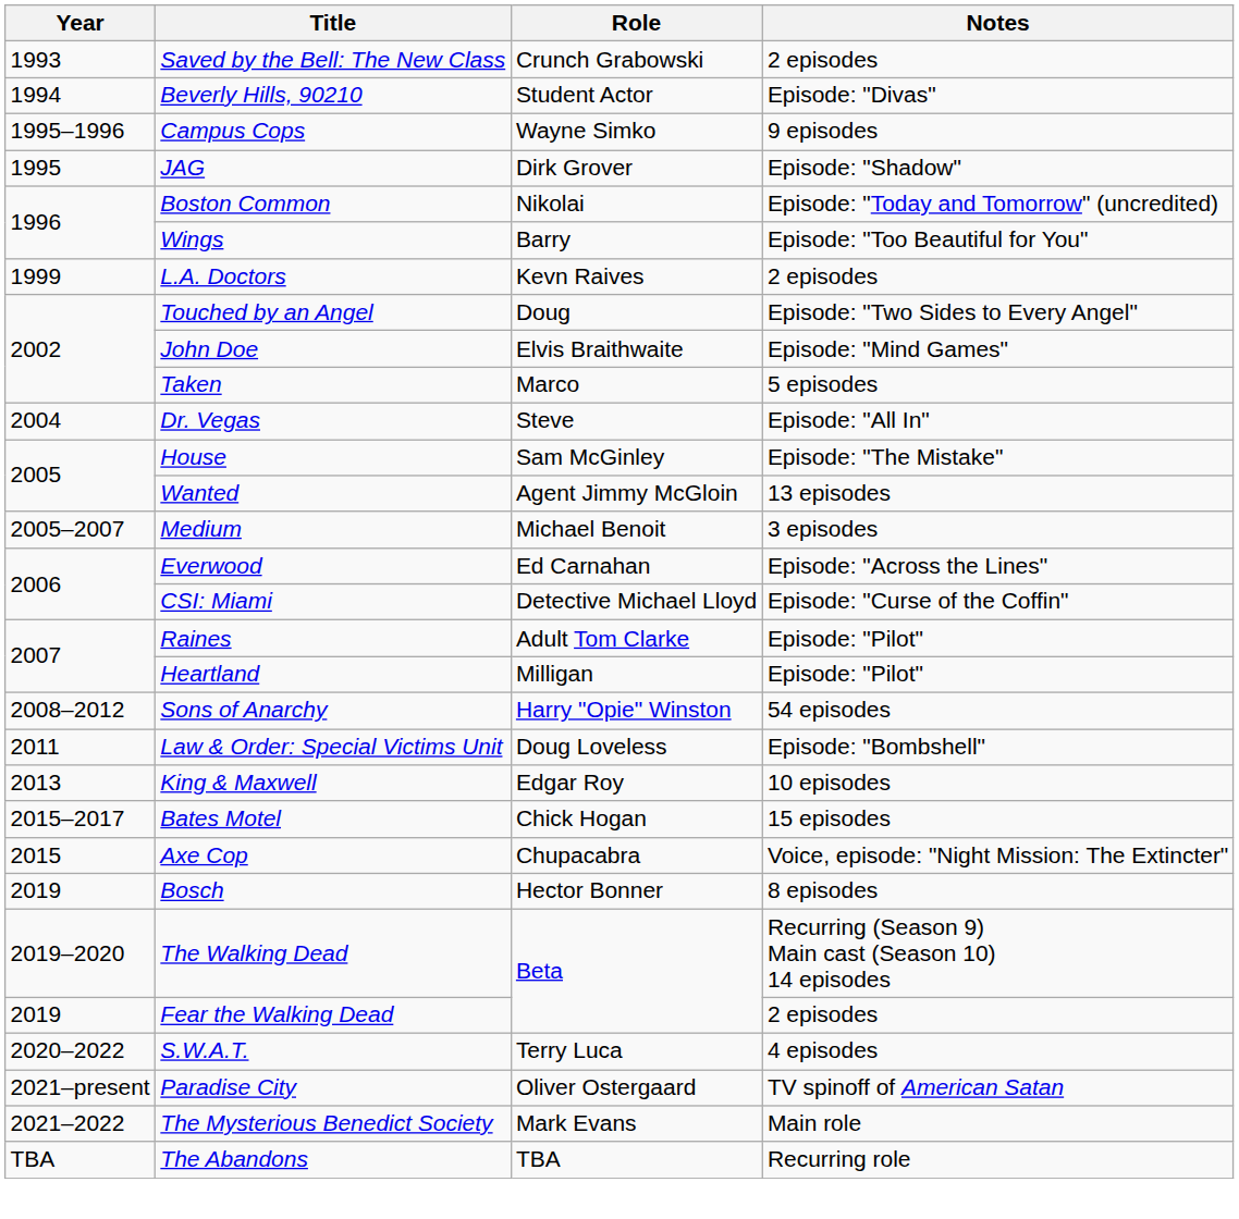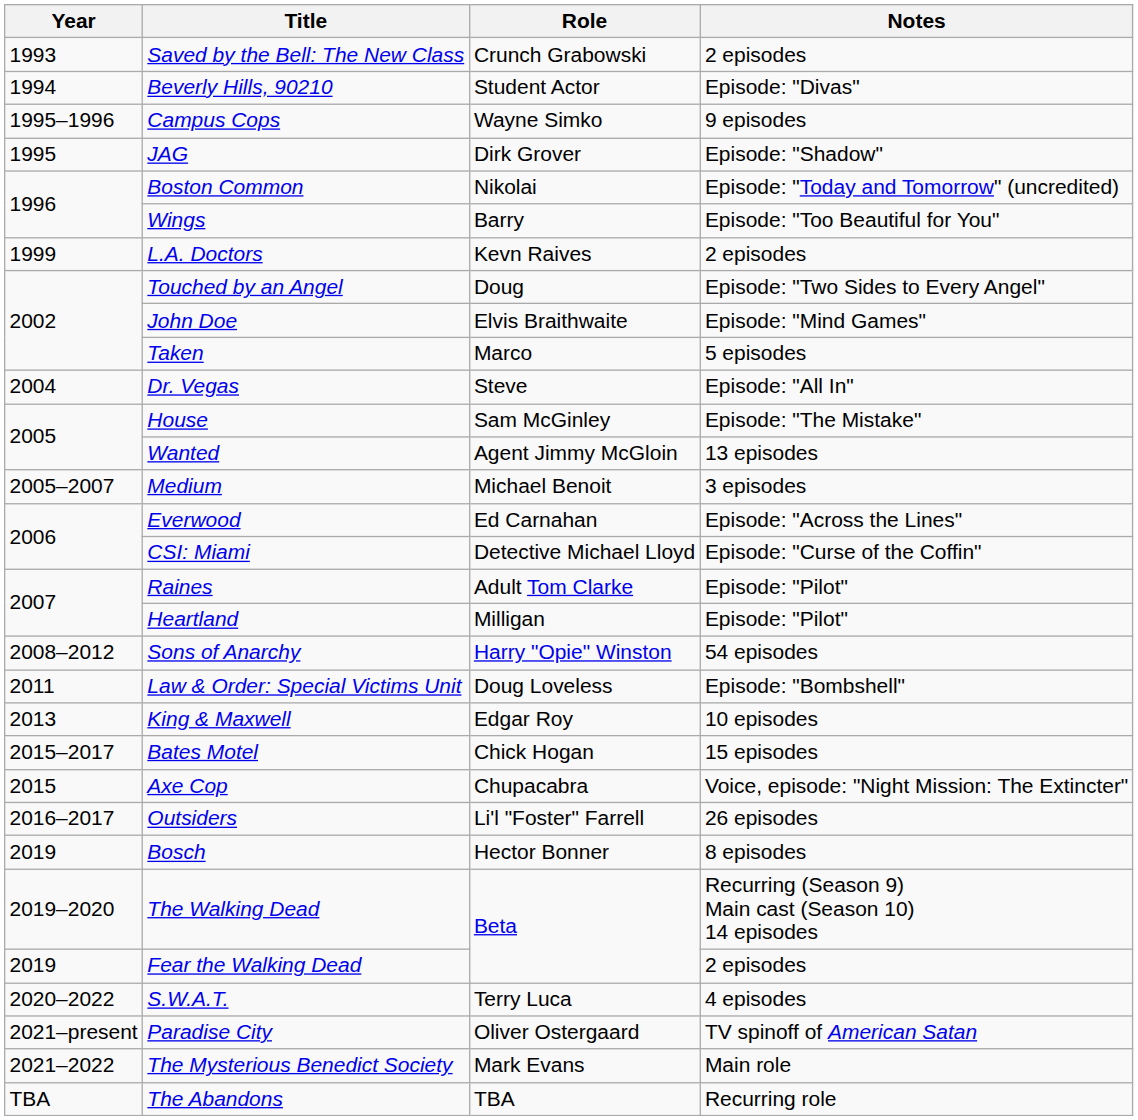+ row: 2016–2017 | Outsiders | Li'l "Foster" Farrell | 26 episodes
